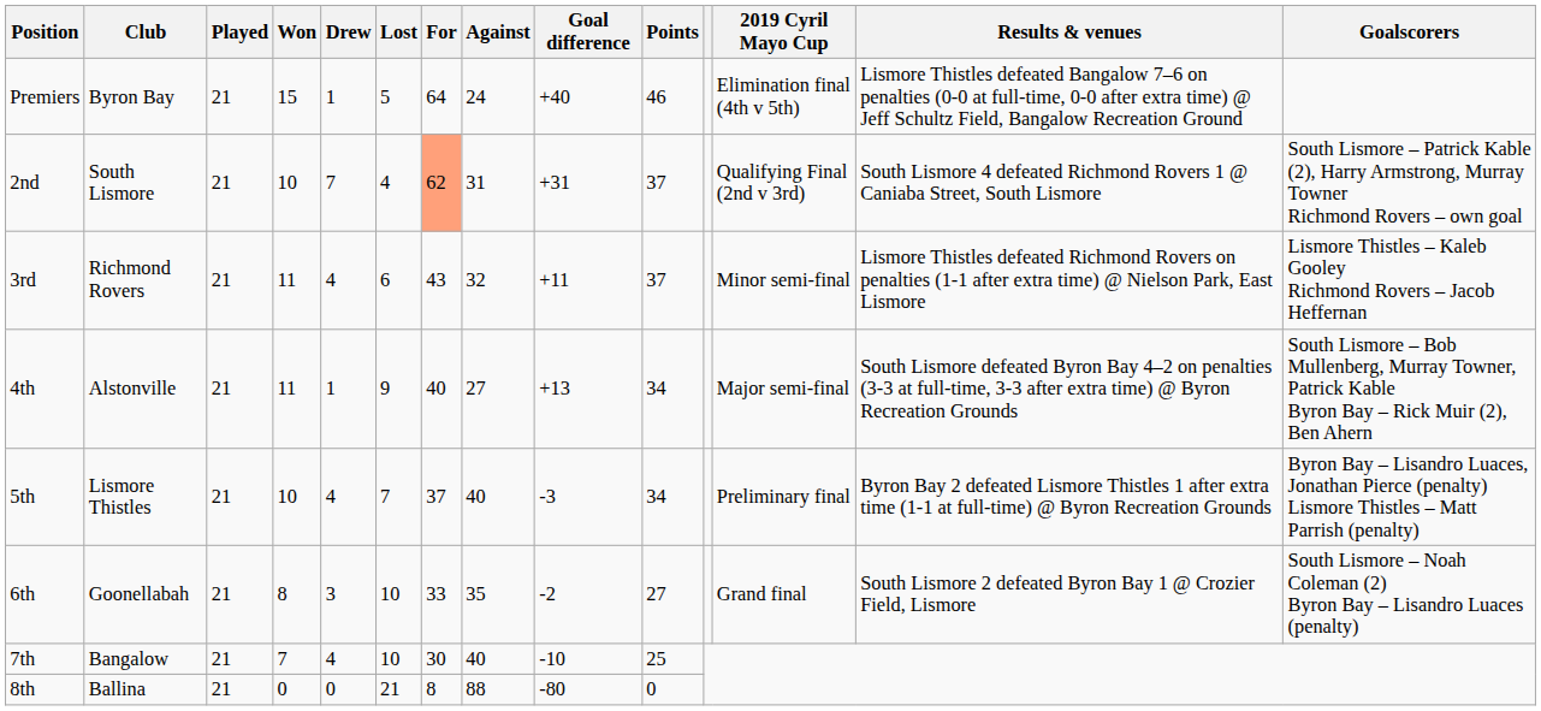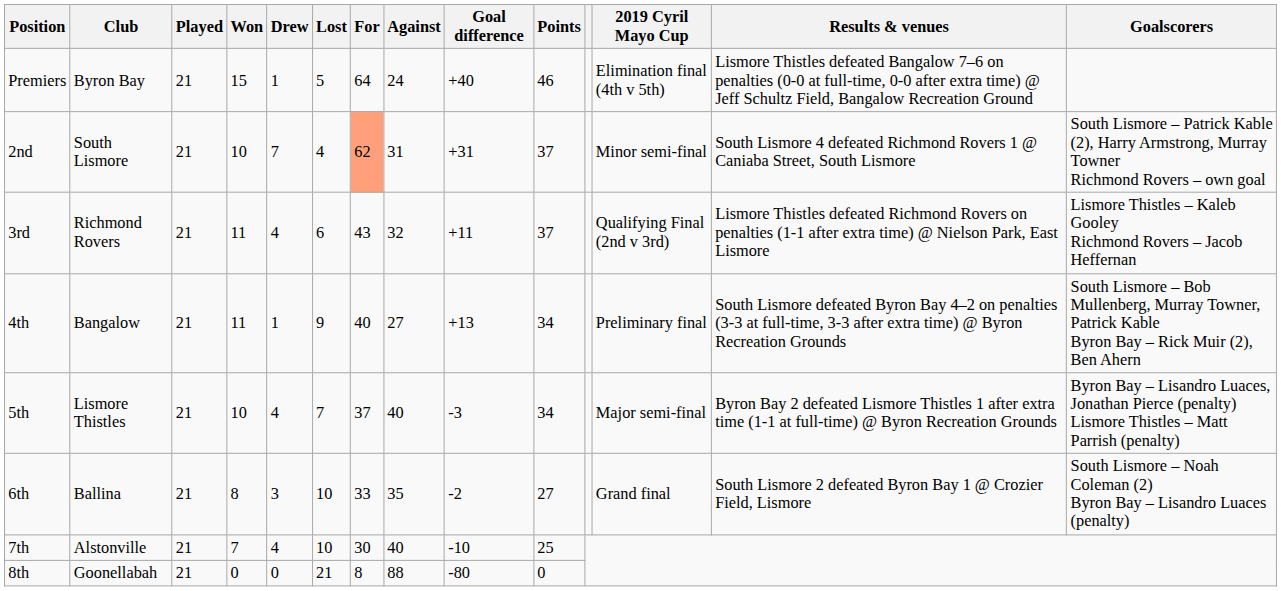2nd | 2019 Cyril Mayo Cup: Qualifying Final (2nd v 3rd) -> Minor semi-final
3rd | 2019 Cyril Mayo Cup: Minor semi-final -> Qualifying Final (2nd v 3rd)
4th | Club: Alstonville -> Bangalow
4th | 2019 Cyril Mayo Cup: Major semi-final -> Preliminary final
5th | 2019 Cyril Mayo Cup: Preliminary final -> Major semi-final
6th | Club: Goonellabah -> Ballina
7th | Club: Bangalow -> Alstonville
8th | Club: Ballina -> Goonellabah
